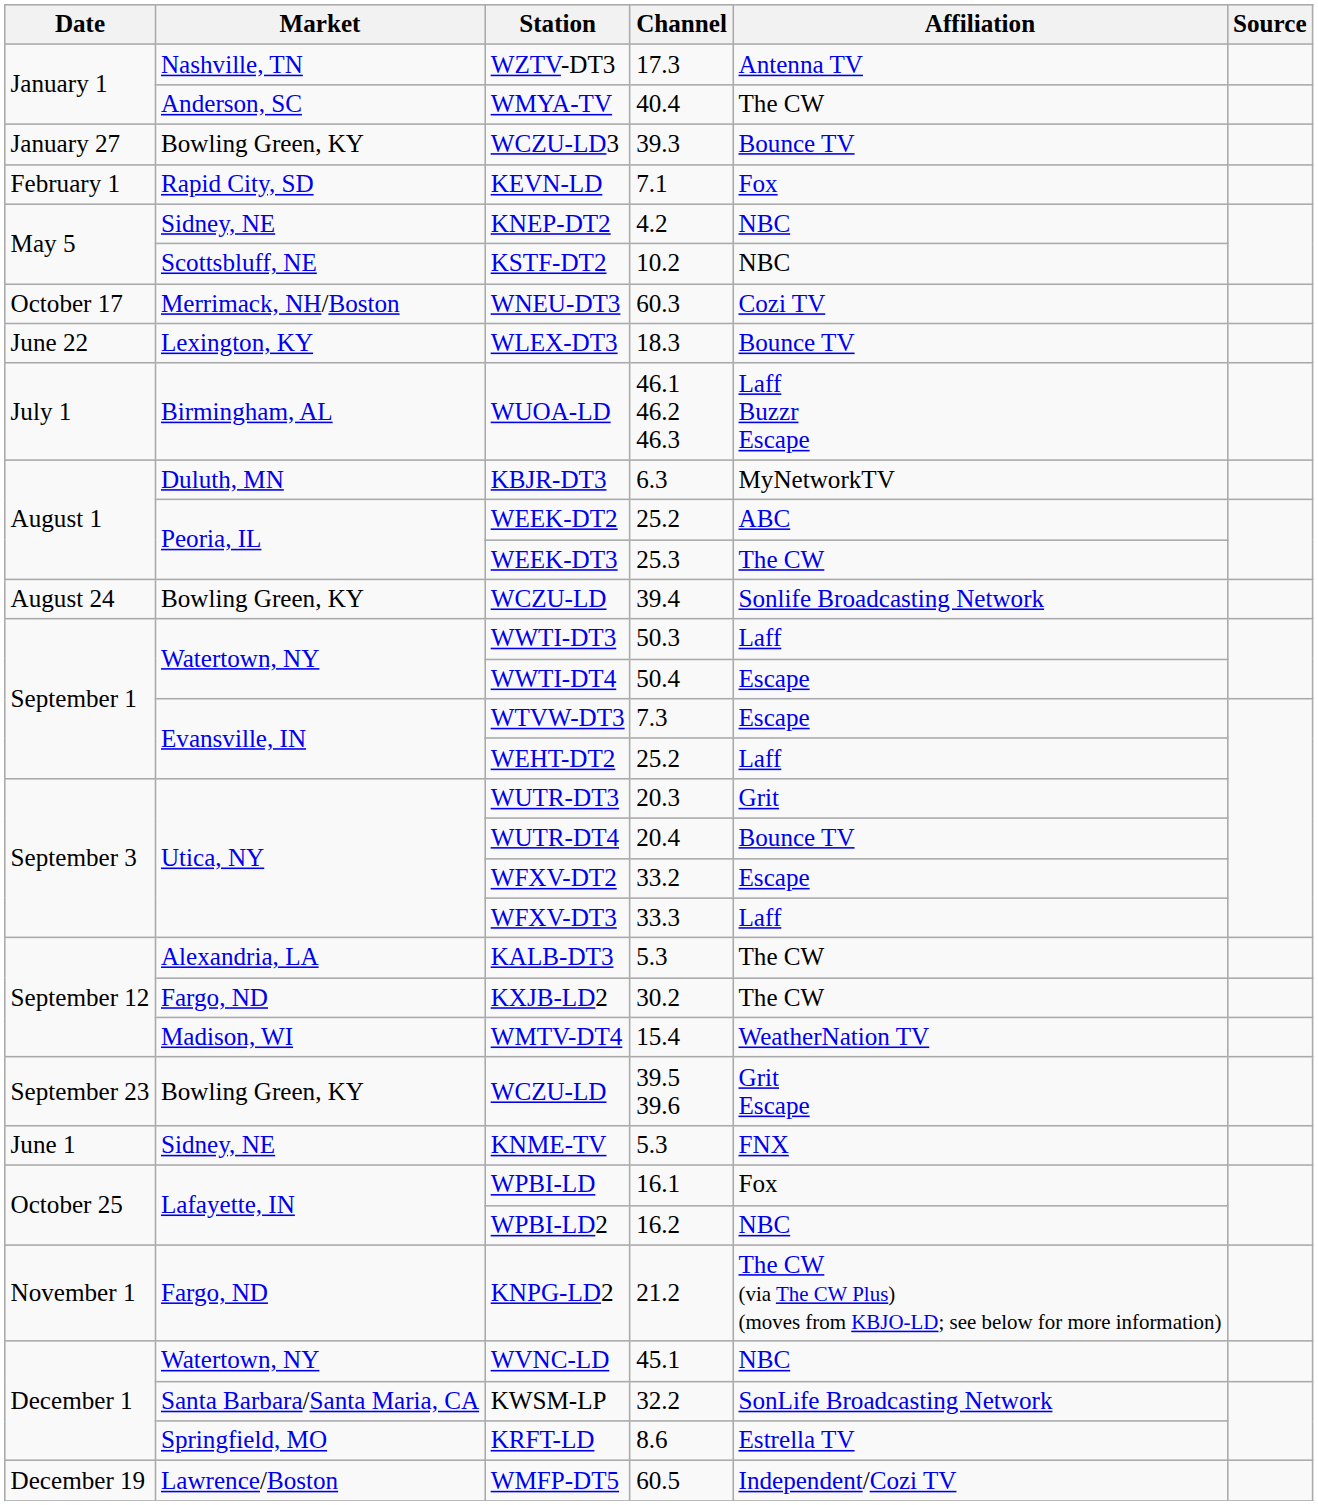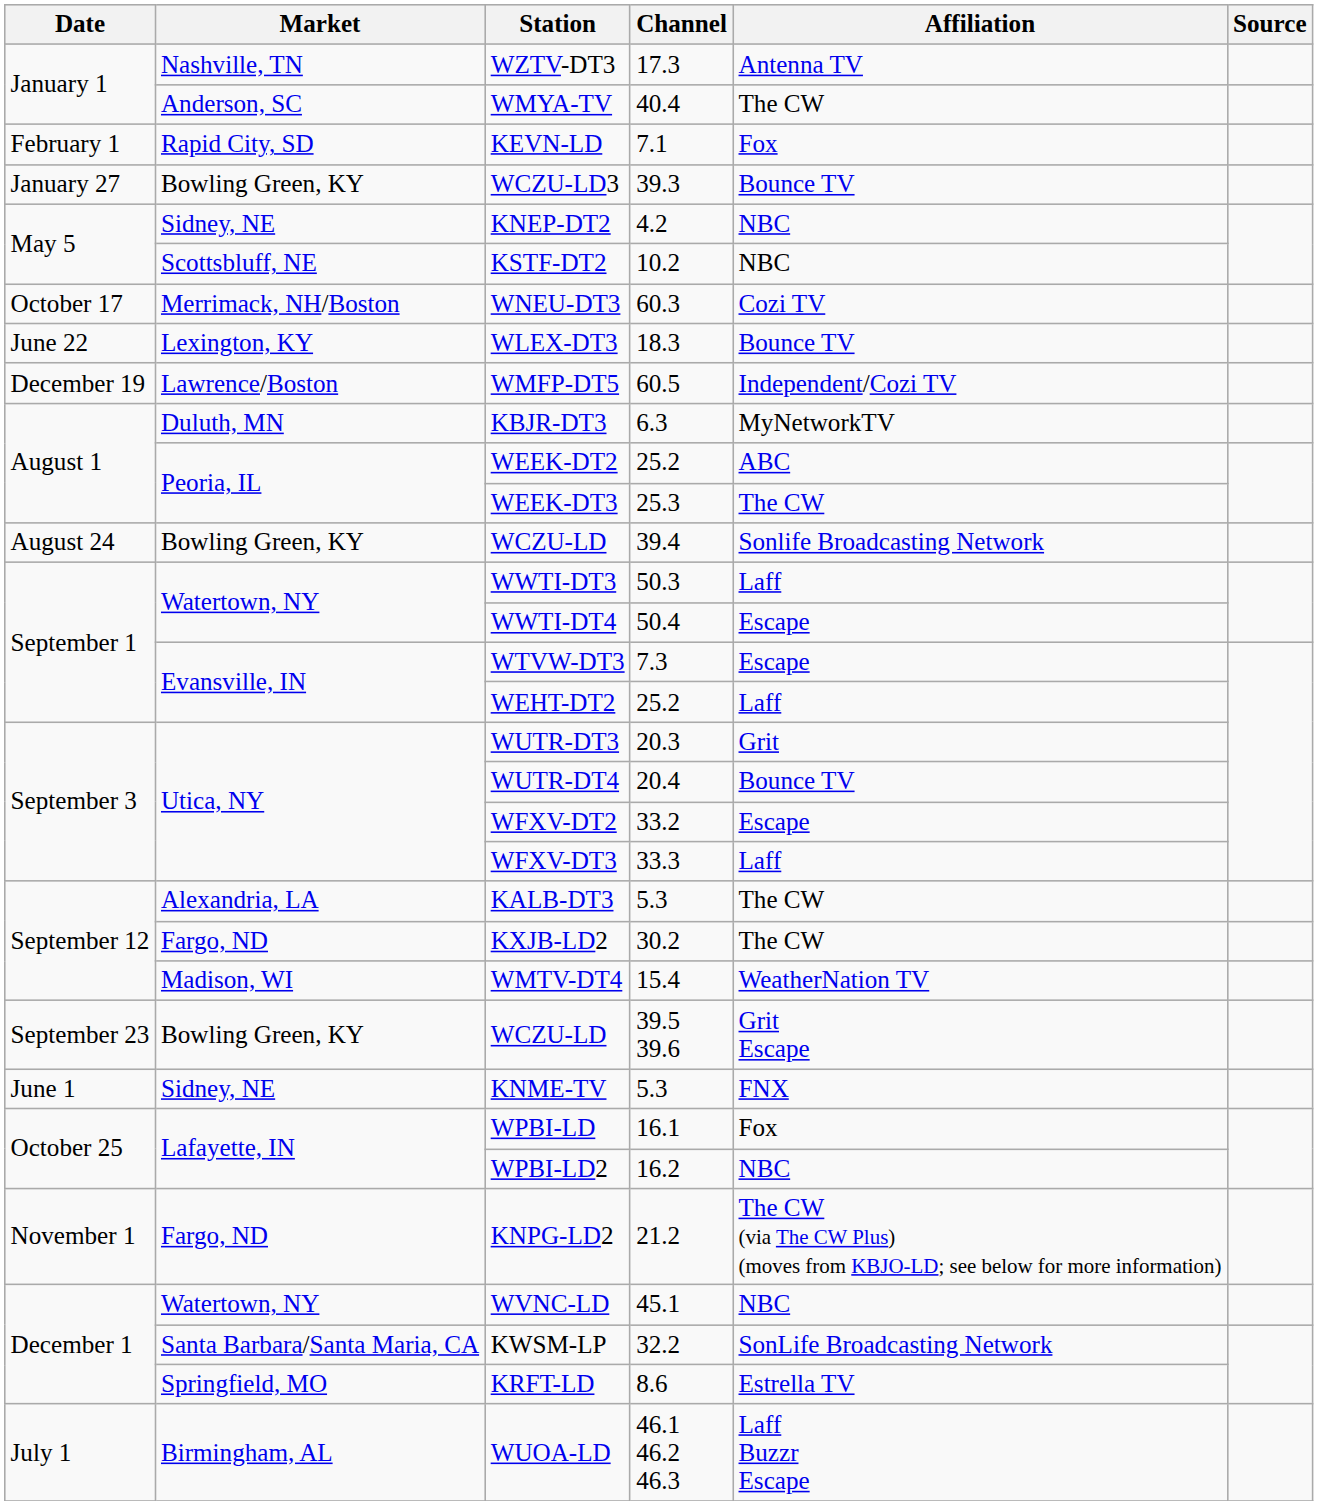rows swapped: WCZU-LD3 <-> KEVN-LD
rows swapped: WUOA-LD <-> WMFP-DT5
